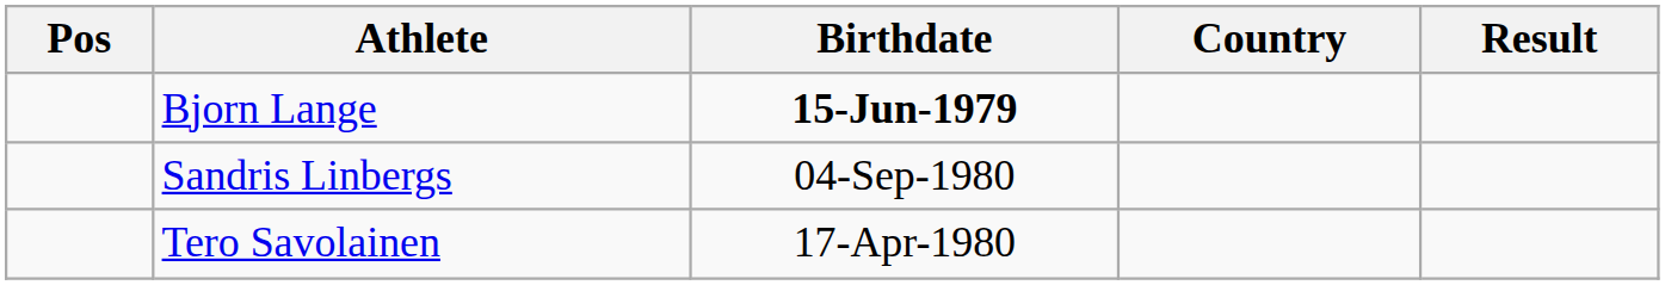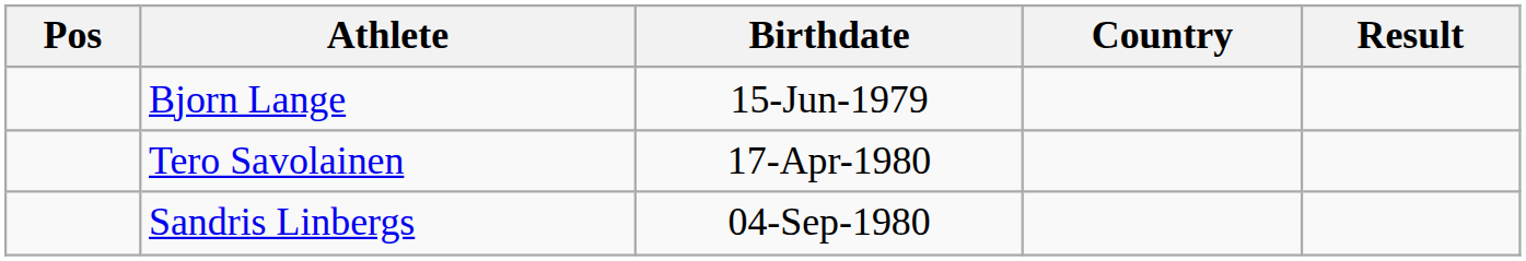Bjorn Lange | Birthdate: bold -> normal
rows swapped: Tero Savolainen <-> Sandris Linbergs
